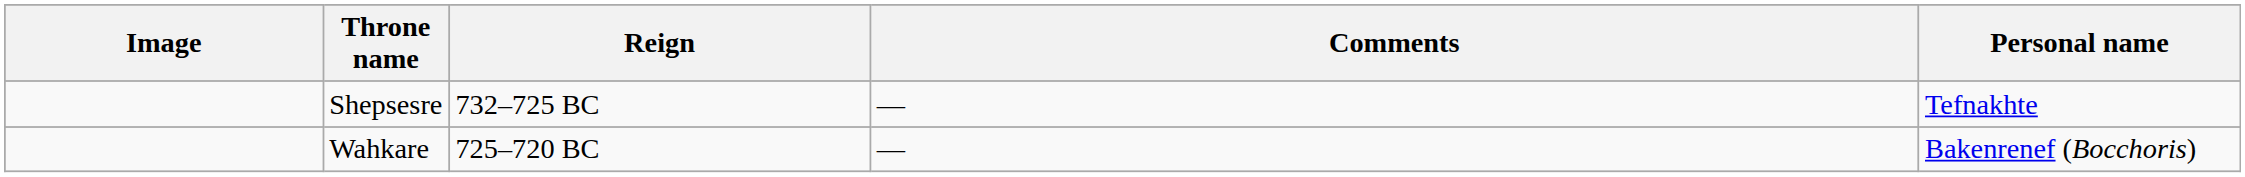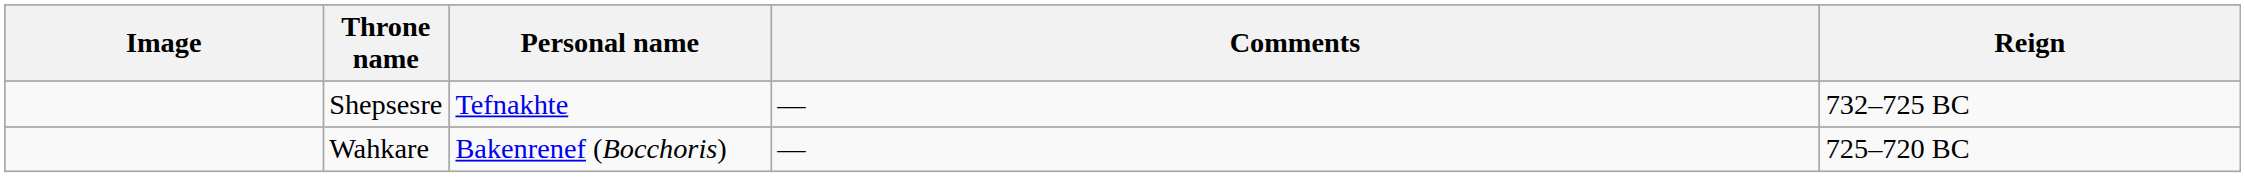columns swapped: Personal name <-> Reign
